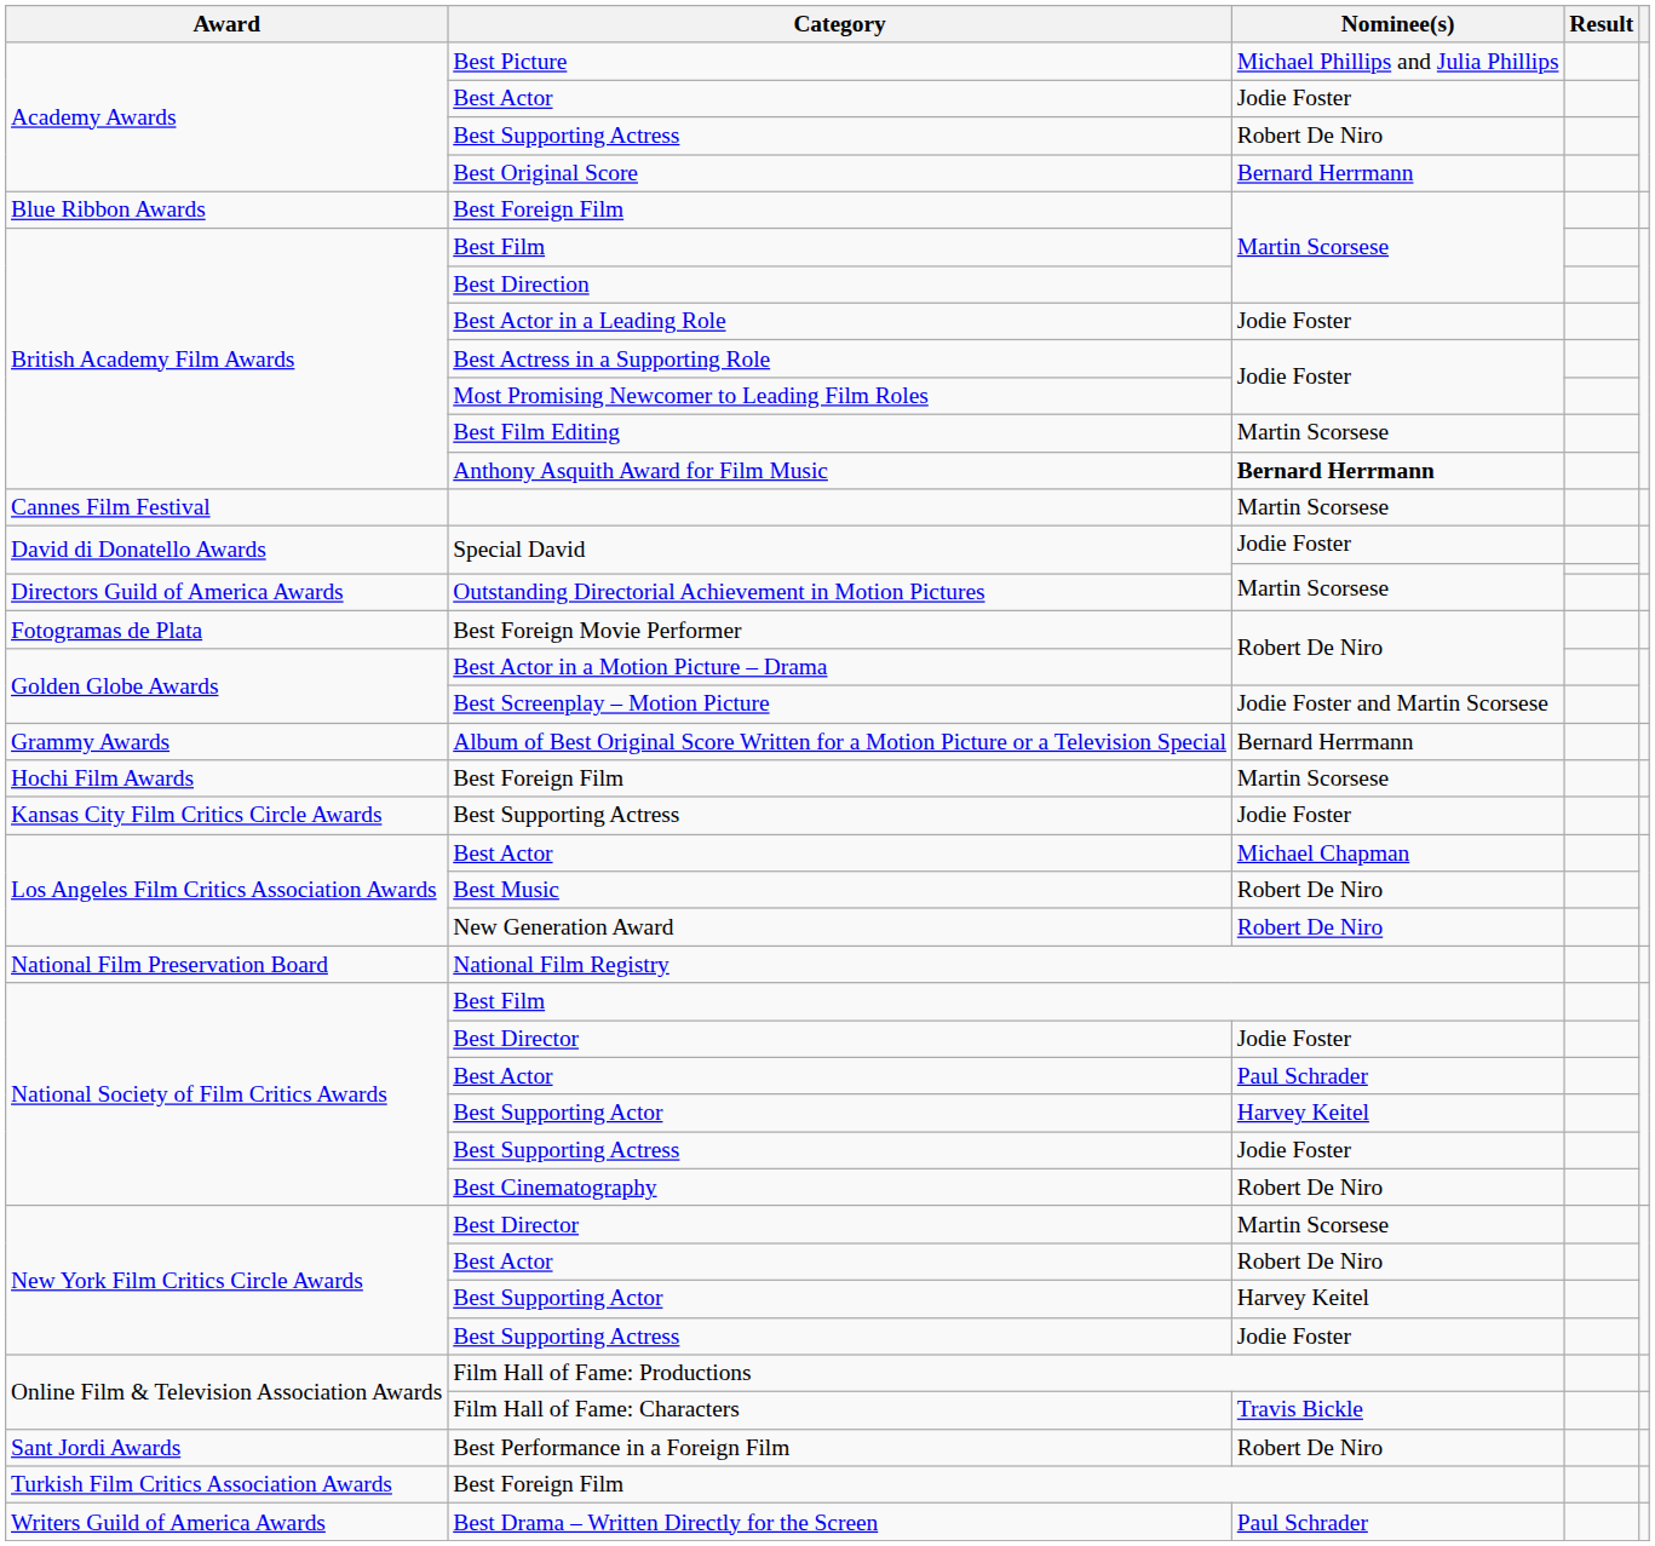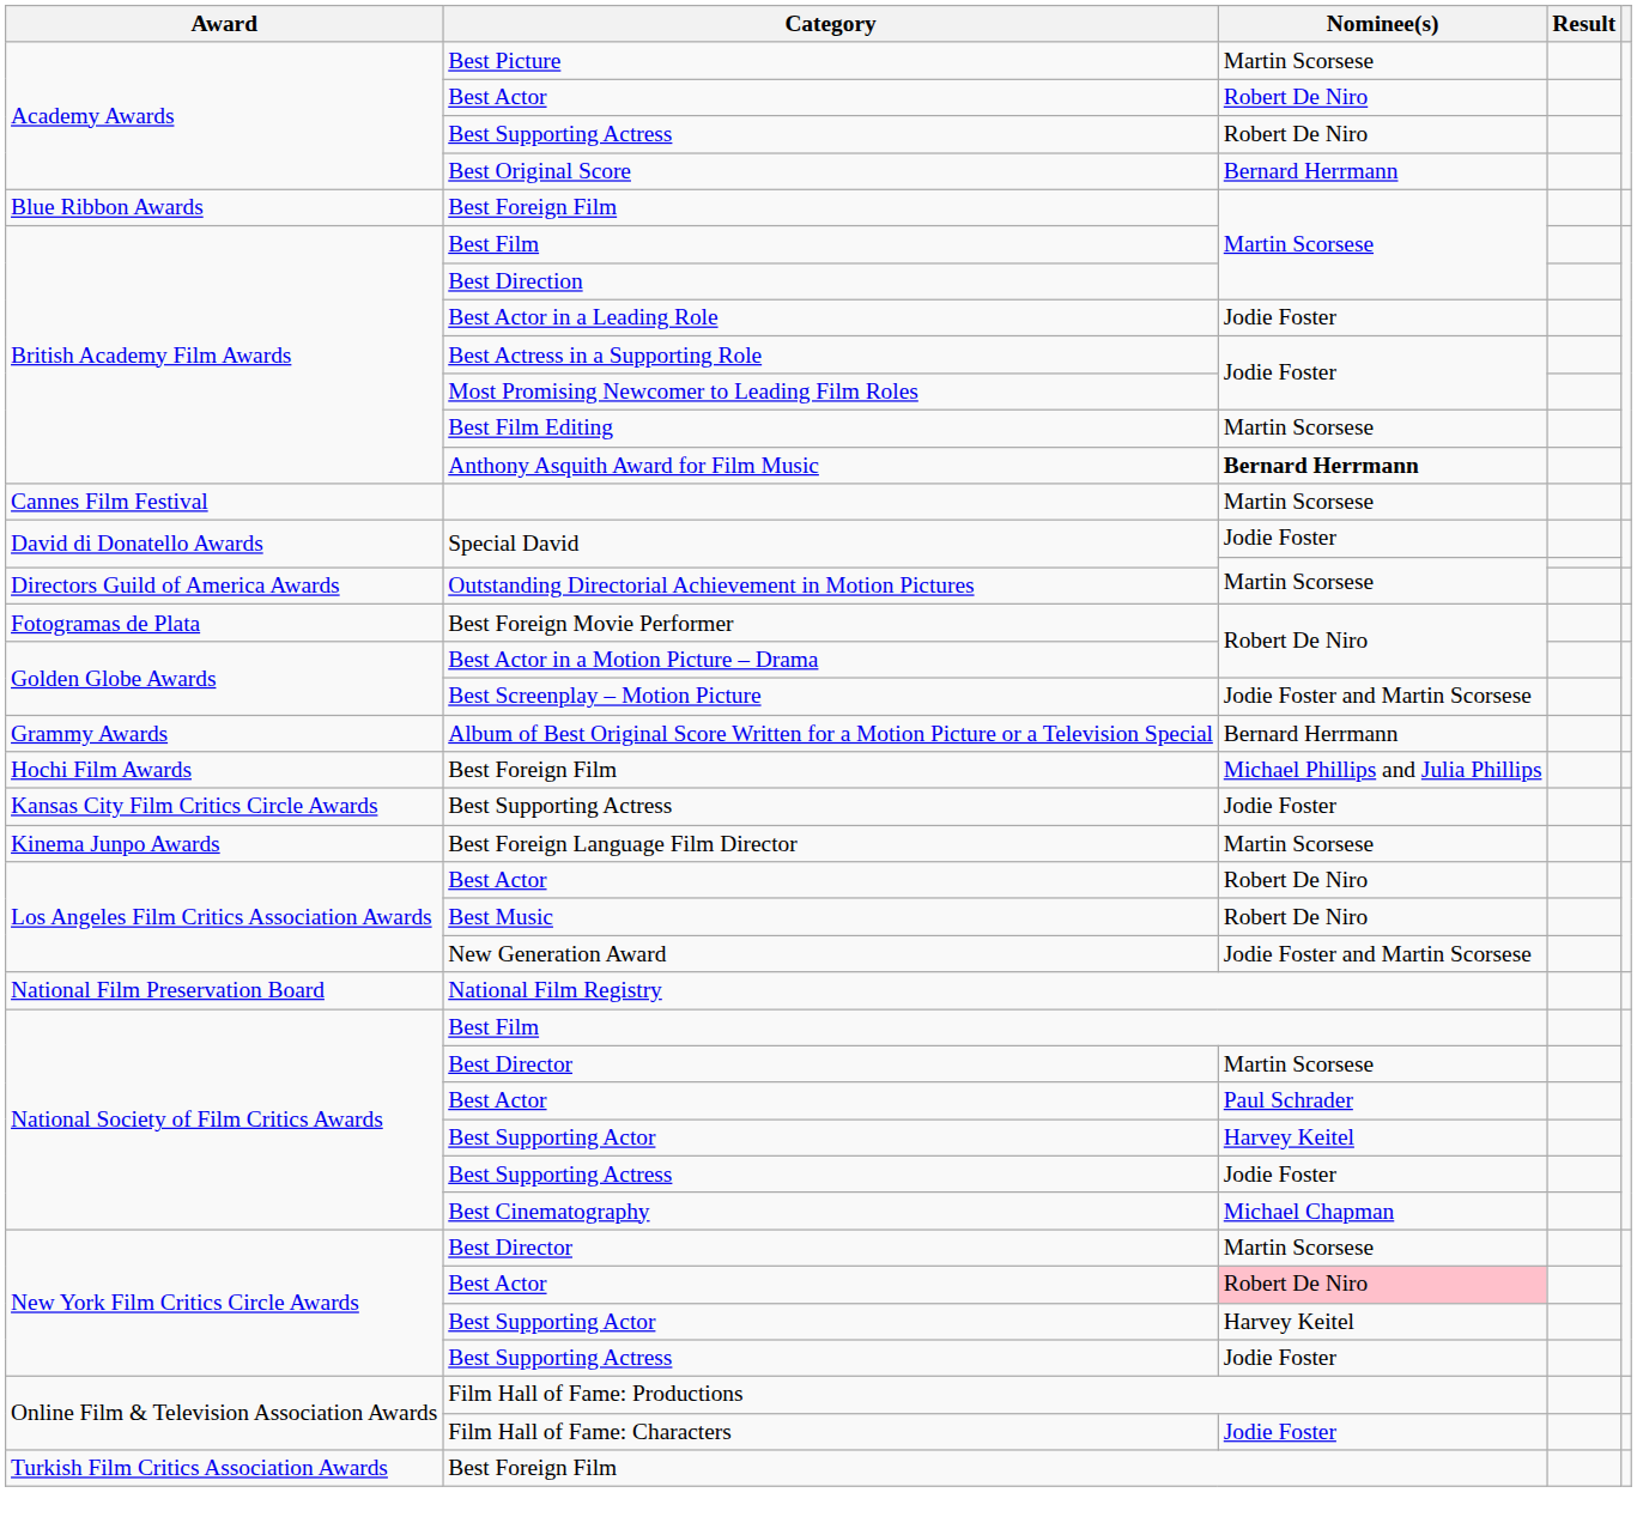Best Picture | Nominee(s): Michael Phillips and Julia Phillips -> Martin Scorsese
Academy Awards / Best Actor | Nominee(s): Jodie Foster -> Robert De Niro
Hochi Film Awards / Best Foreign Film | Nominee(s): Martin Scorsese -> Michael Phillips and Julia Phillips
+ row: Kinema Junpo Awards | Best Foreign Language Film Director | Martin Scorsese
Los Angeles Film Critics Association Awards / Best Actor | Nominee(s): Michael Chapman -> Robert De Niro
New Generation Award | Nominee(s): Robert De Niro -> Jodie Foster and Martin Scorsese
National Society of Film Critics Awards / Best Director | Nominee(s): Jodie Foster -> Martin Scorsese
Best Cinematography | Nominee(s): Robert De Niro -> Michael Chapman
New York Film Critics Circle Awards / Best Actor | Nominee(s): no background -> pink background
Film Hall of Fame: Characters | Nominee(s): Travis Bickle -> Jodie Foster
- row: Sant Jordi Awards | Best Performance in a Foreign Film | Robert De Niro
- row: Writers Guild of America Awards | Best Drama – Written Directly for the Screen | Paul Schrader
